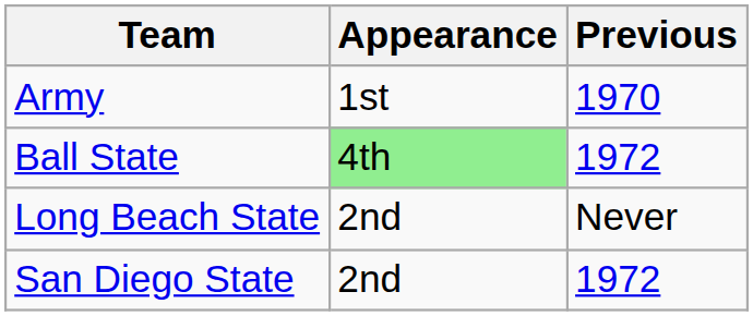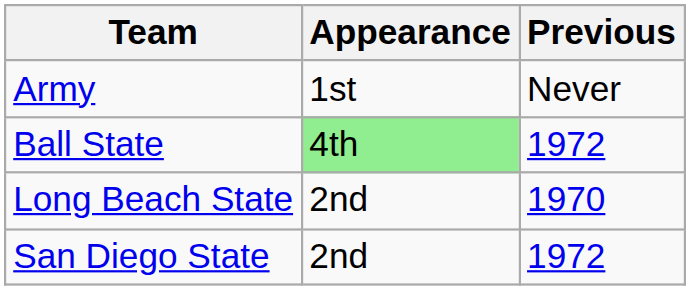Army | Previous: 1970 -> Never
Long Beach State | Previous: Never -> 1970
